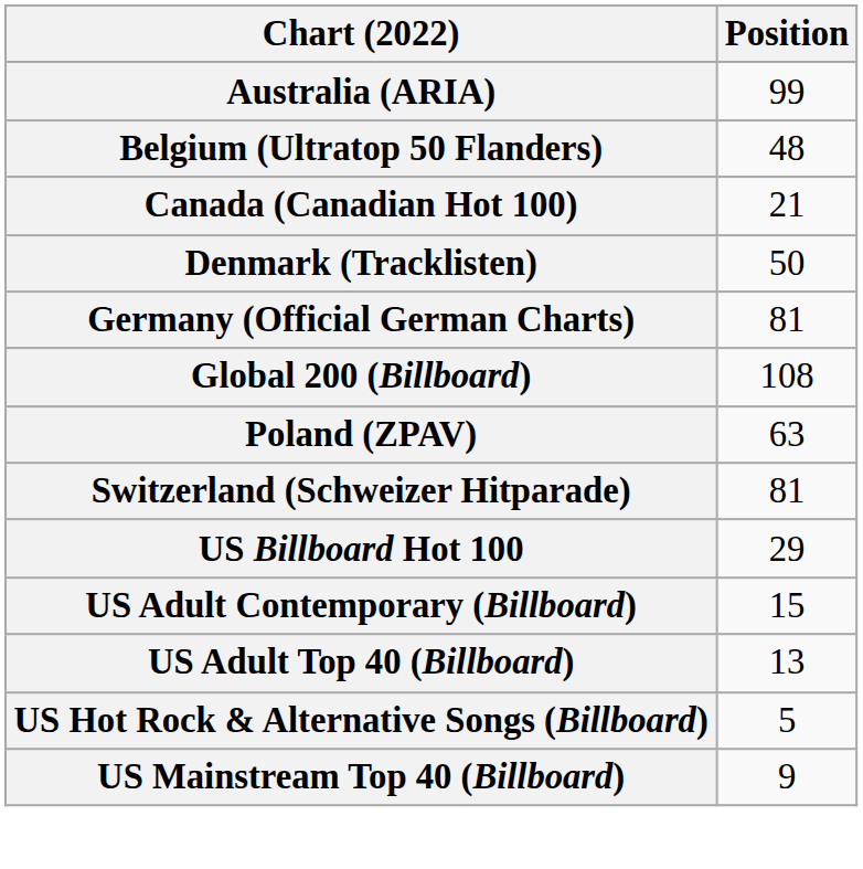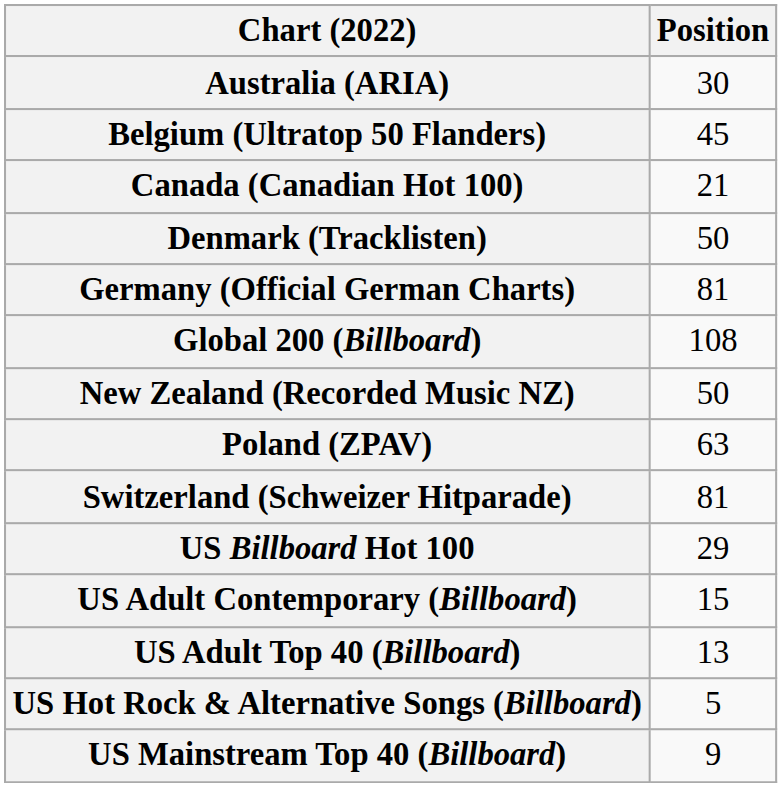Australia (ARIA) | Position: 99 -> 30
Belgium (Ultratop 50 Flanders) | Position: 48 -> 45
+ row: New Zealand (Recorded Music NZ) | 50
